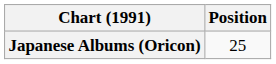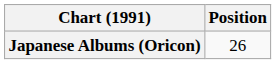Japanese Albums (Oricon) | Position: 25 -> 26
